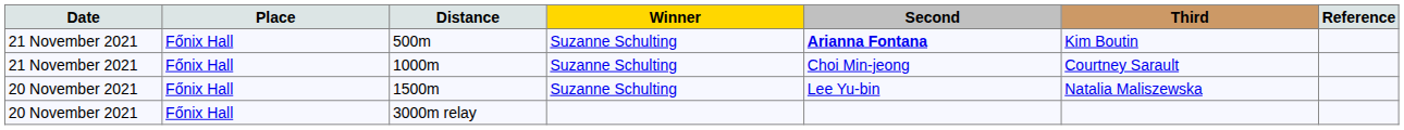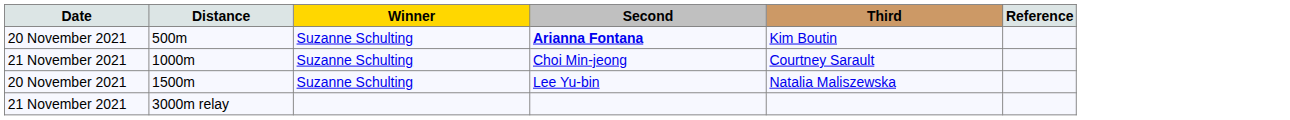- column: Place | Főnix Hall | Főnix Hall | Főnix Hall | Főnix Hall
500m | Date: 21 November 2021 -> 20 November 2021
3000m relay | Date: 20 November 2021 -> 21 November 2021
